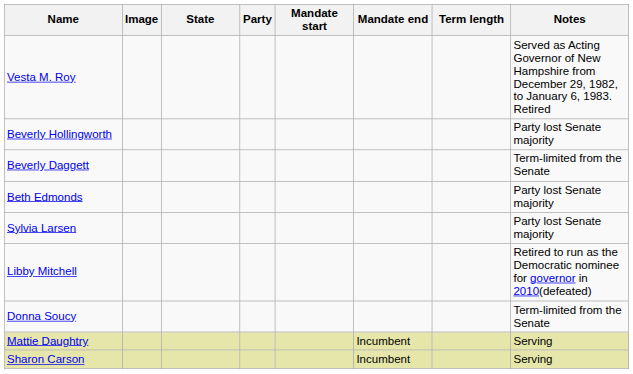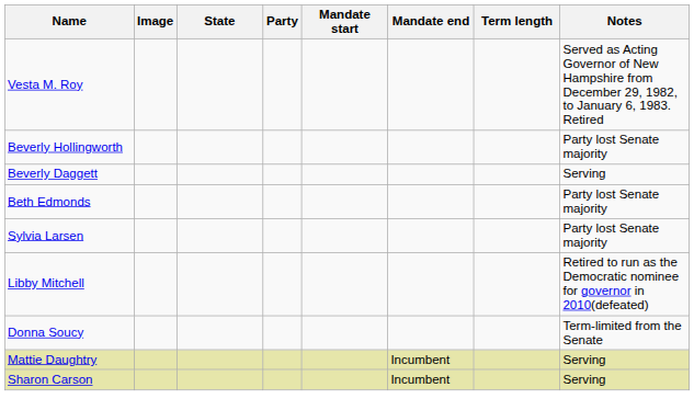Beverly Daggett | Notes: Term-limited from the Senate -> Serving
